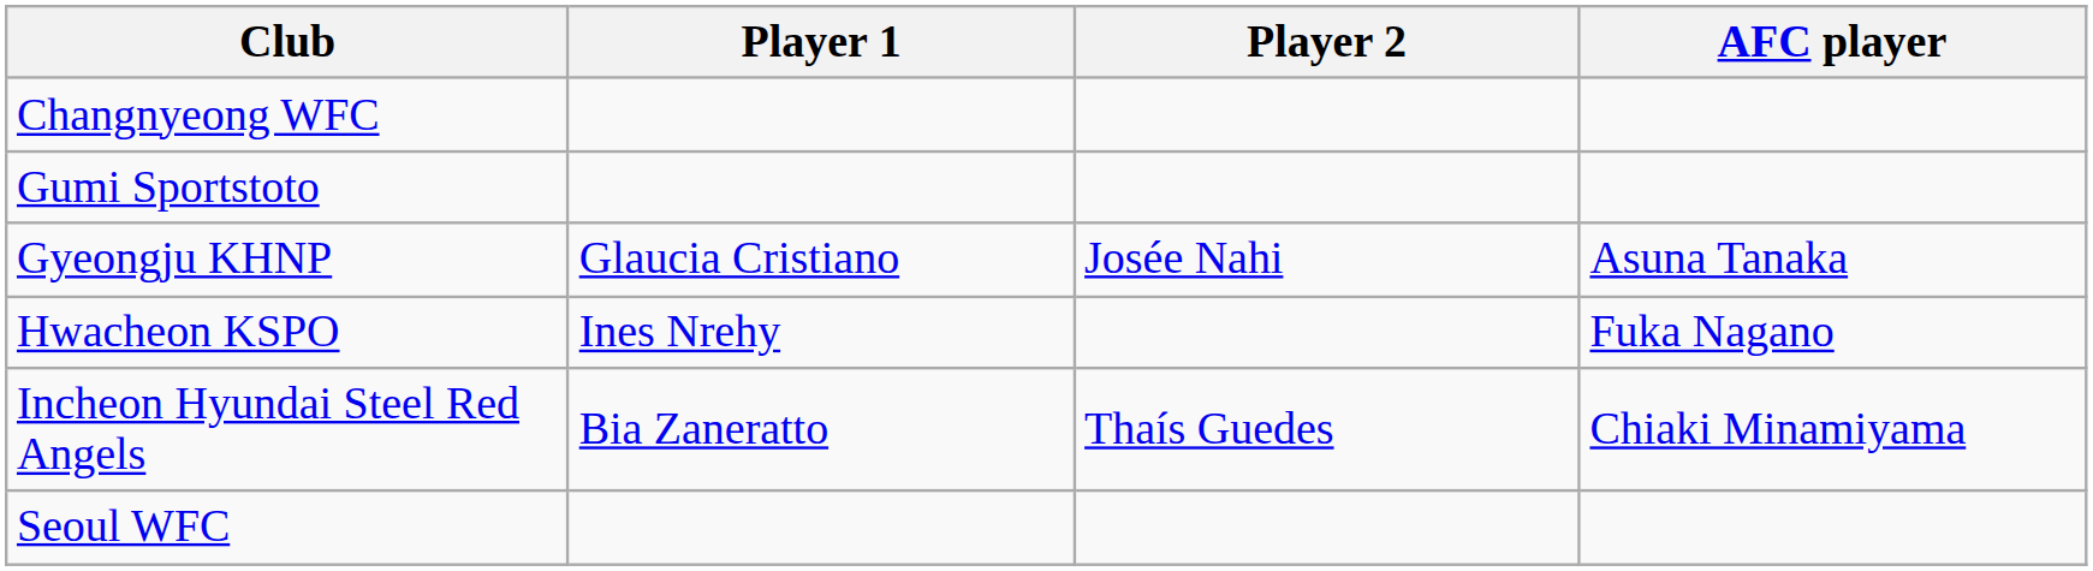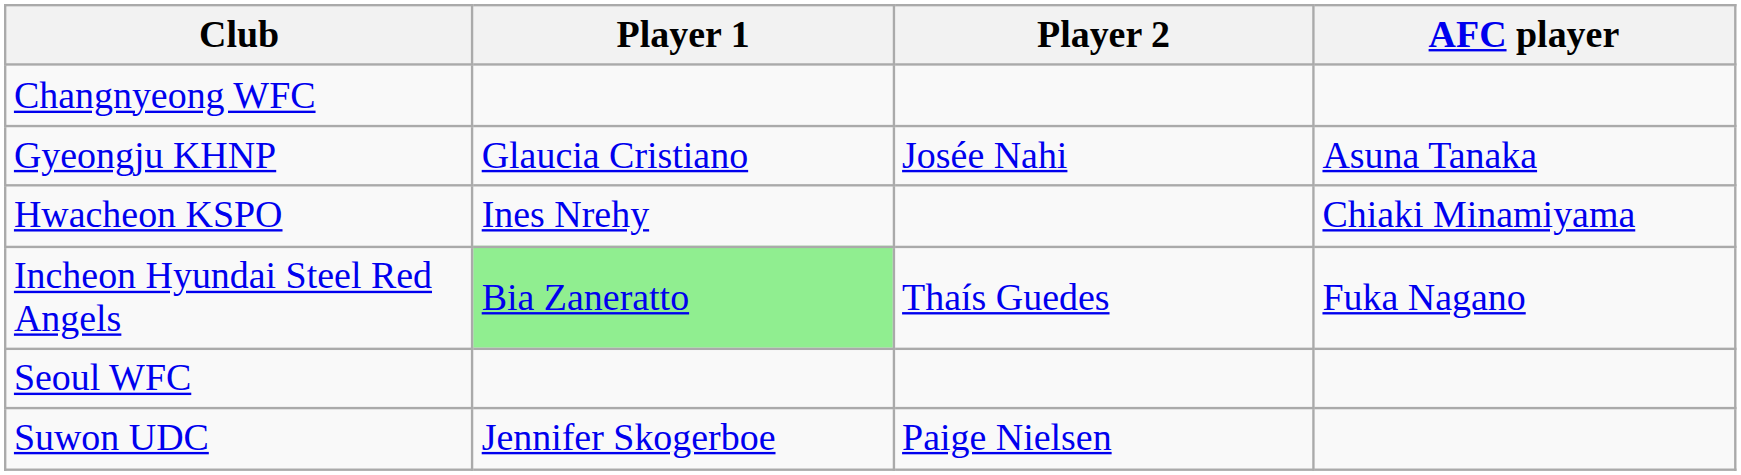- row: Gumi Sportstoto
Hwacheon KSPO | AFC player: Fuka Nagano -> Chiaki Minamiyama
Incheon Hyundai Steel Red Angels | Player 1: no background -> lightgreen background
Incheon Hyundai Steel Red Angels | AFC player: Chiaki Minamiyama -> Fuka Nagano
+ row: Suwon UDC | Jennifer Skogerboe | Paige Nielsen
